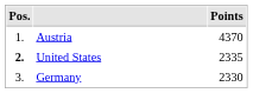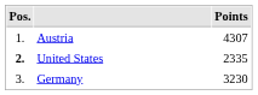Austria | Points: 4370 -> 4307
Germany | Points: 2330 -> 3230
